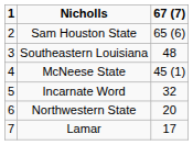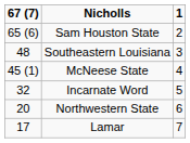columns swapped: 1 <-> 67 (7)
